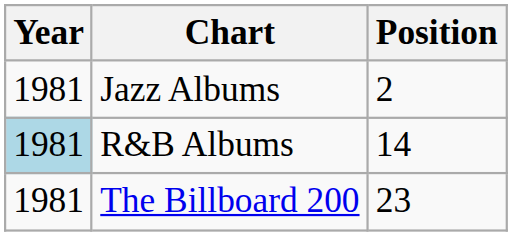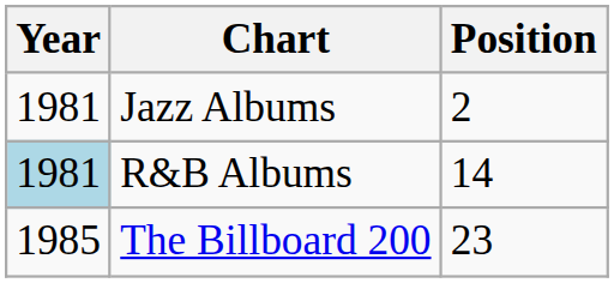The Billboard 200 | Year: 1981 -> 1985
